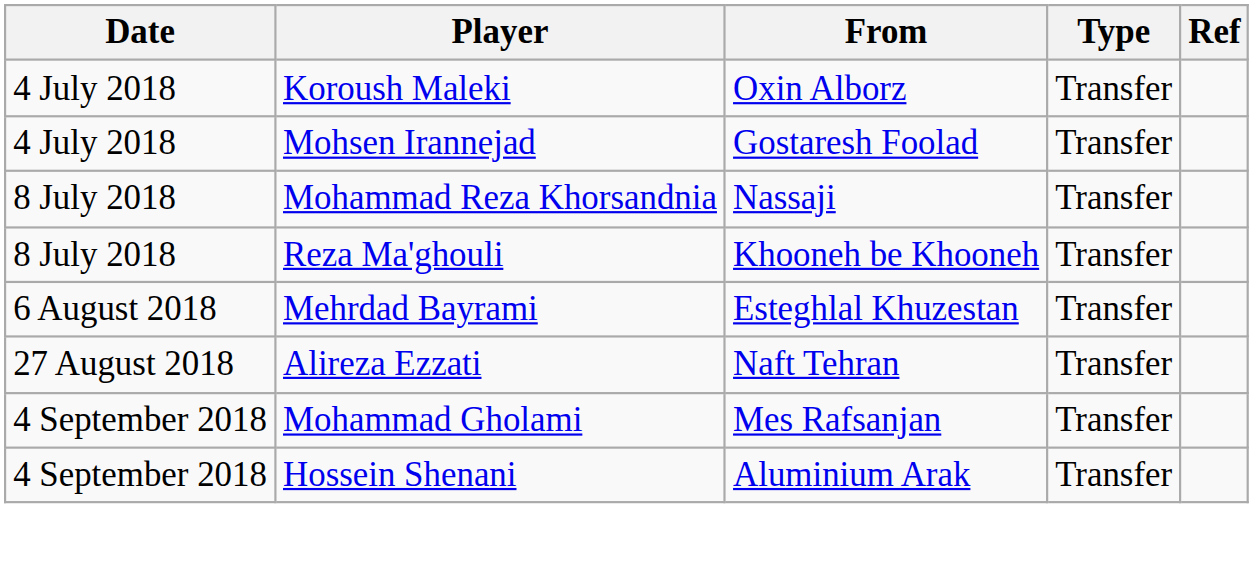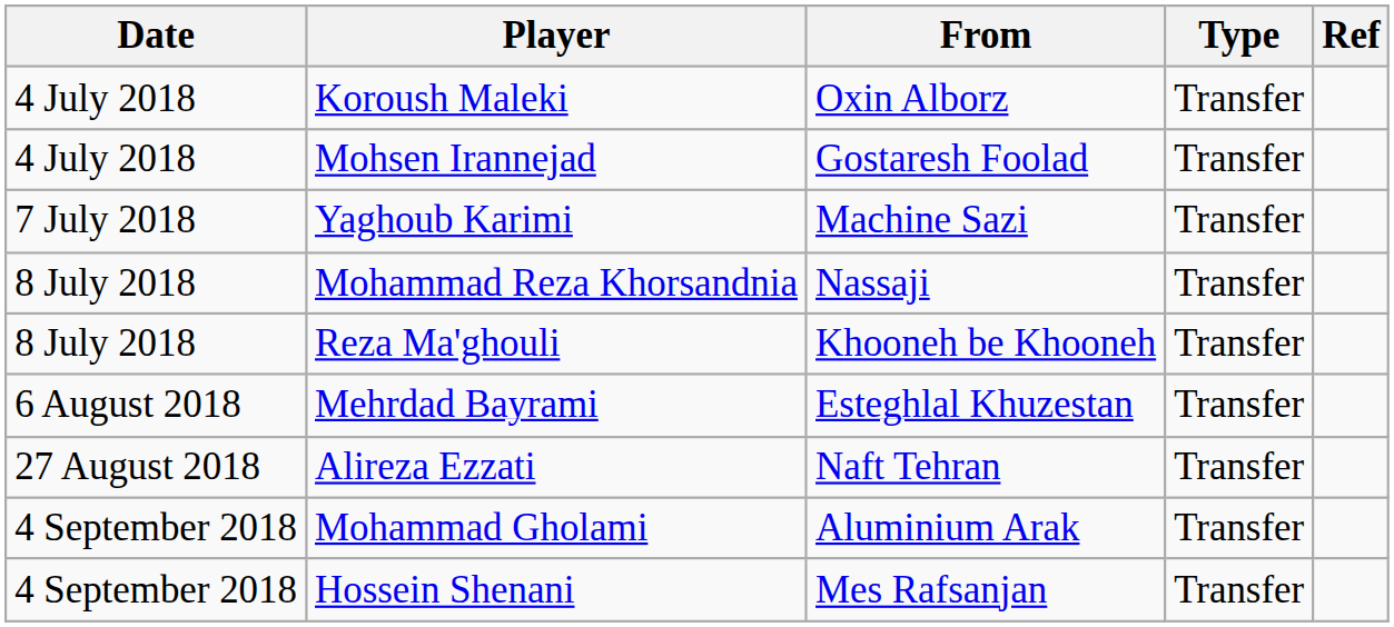+ row: 7 July 2018 | Yaghoub Karimi | Machine Sazi | Transfer
Mohammad Gholami | From: Mes Rafsanjan -> Aluminium Arak
Hossein Shenani | From: Aluminium Arak -> Mes Rafsanjan
